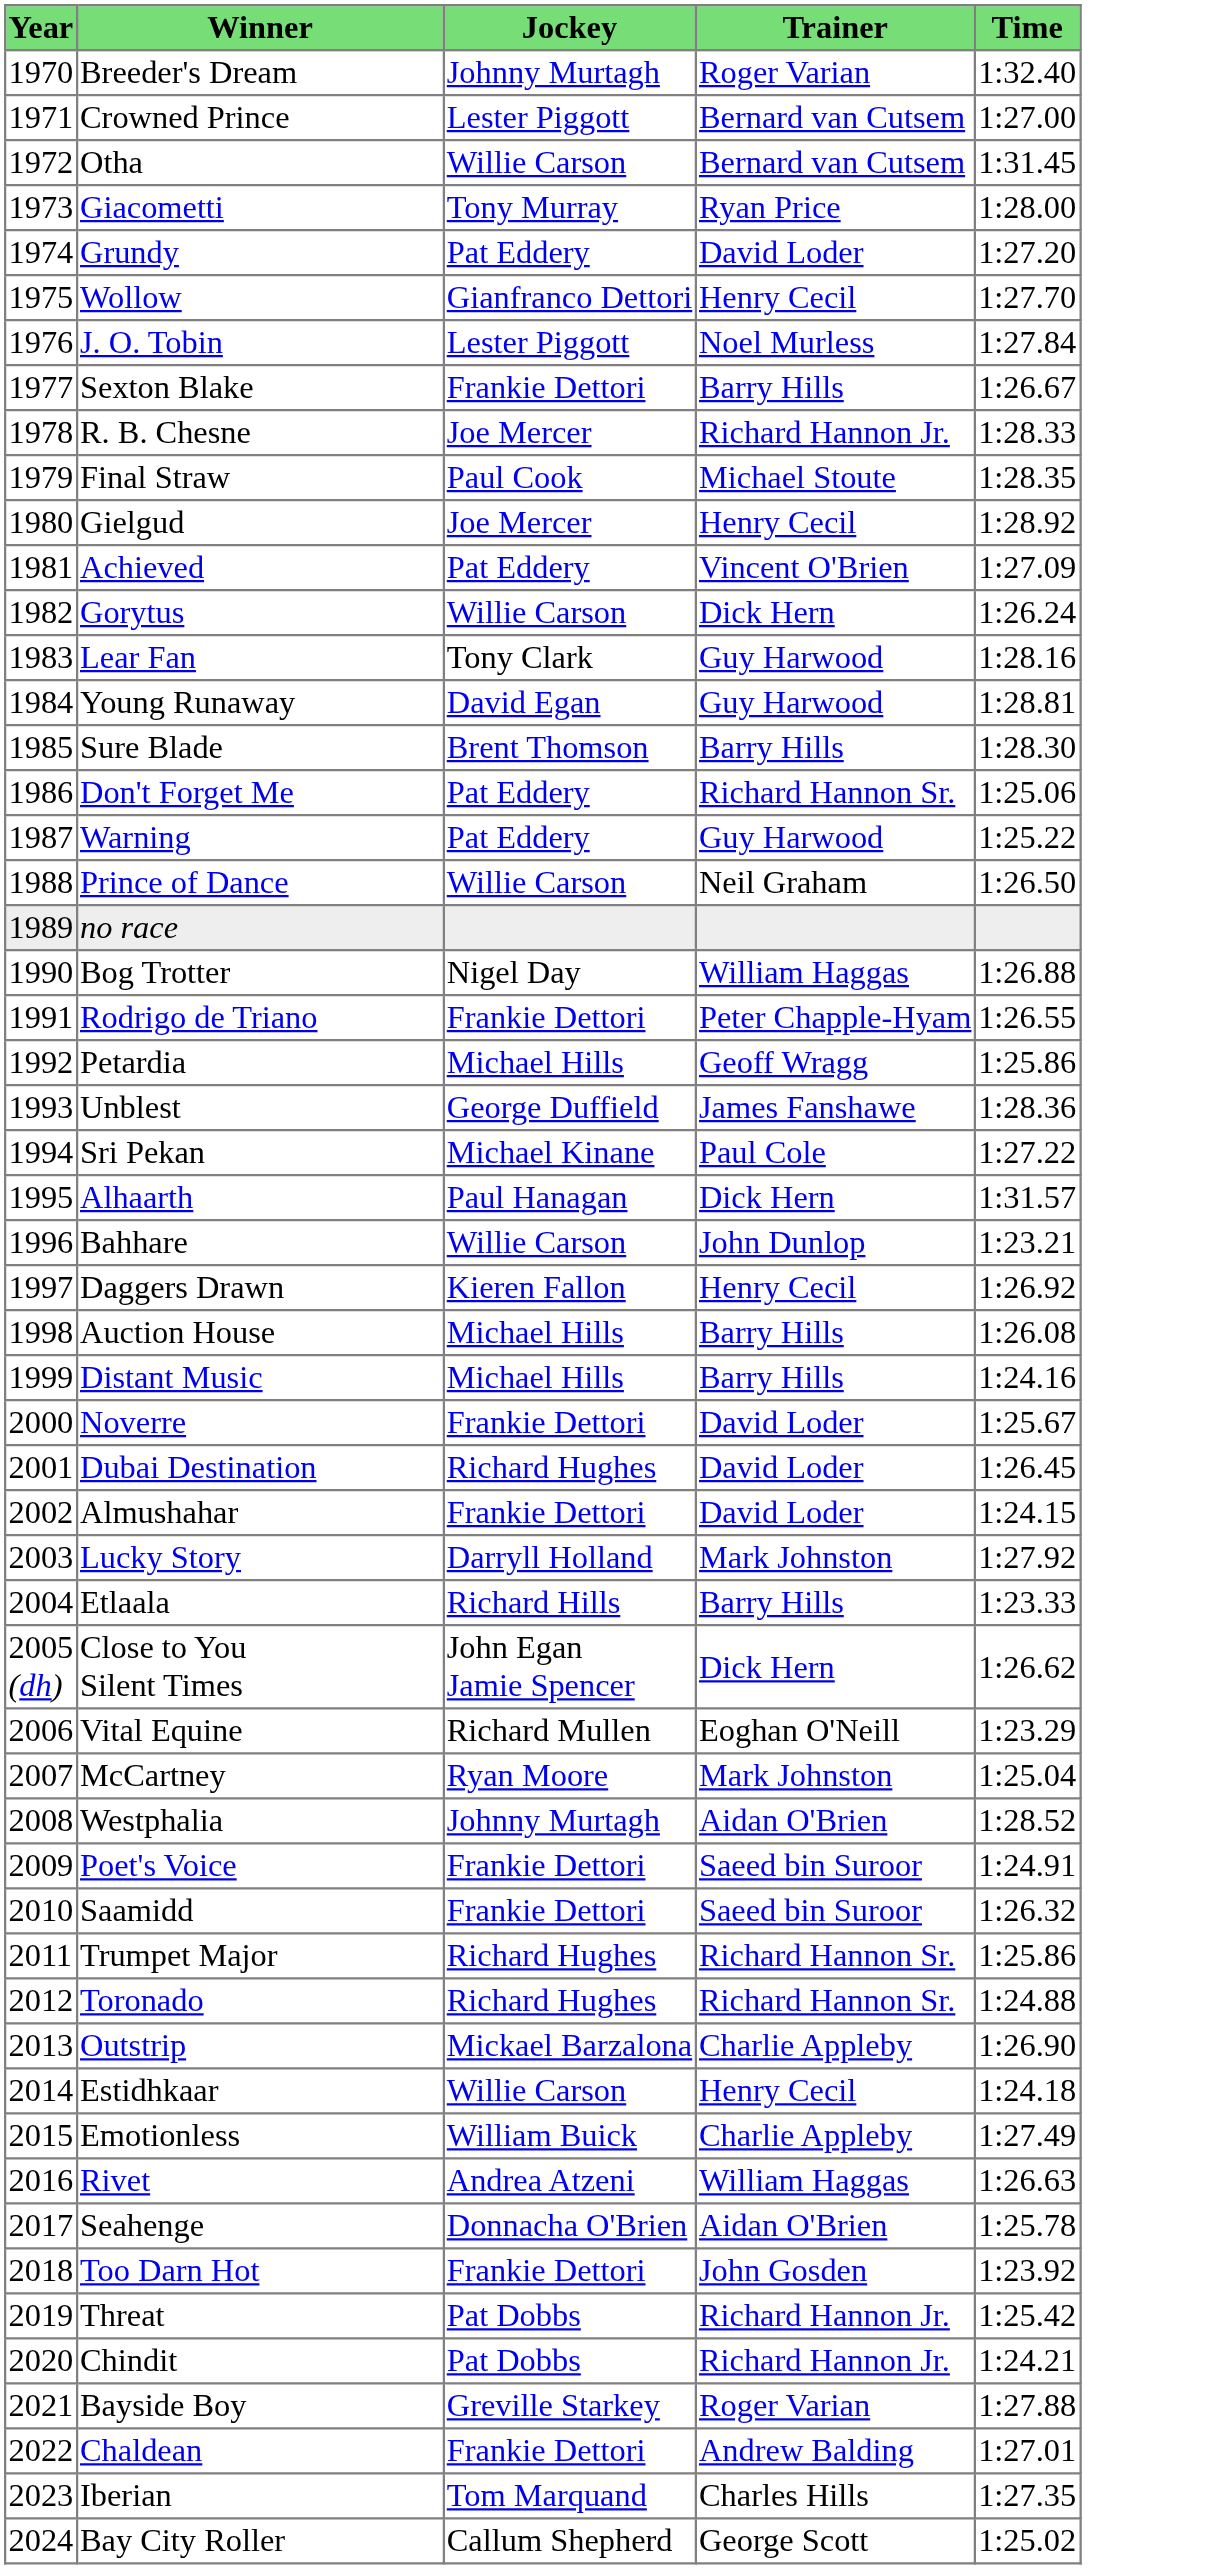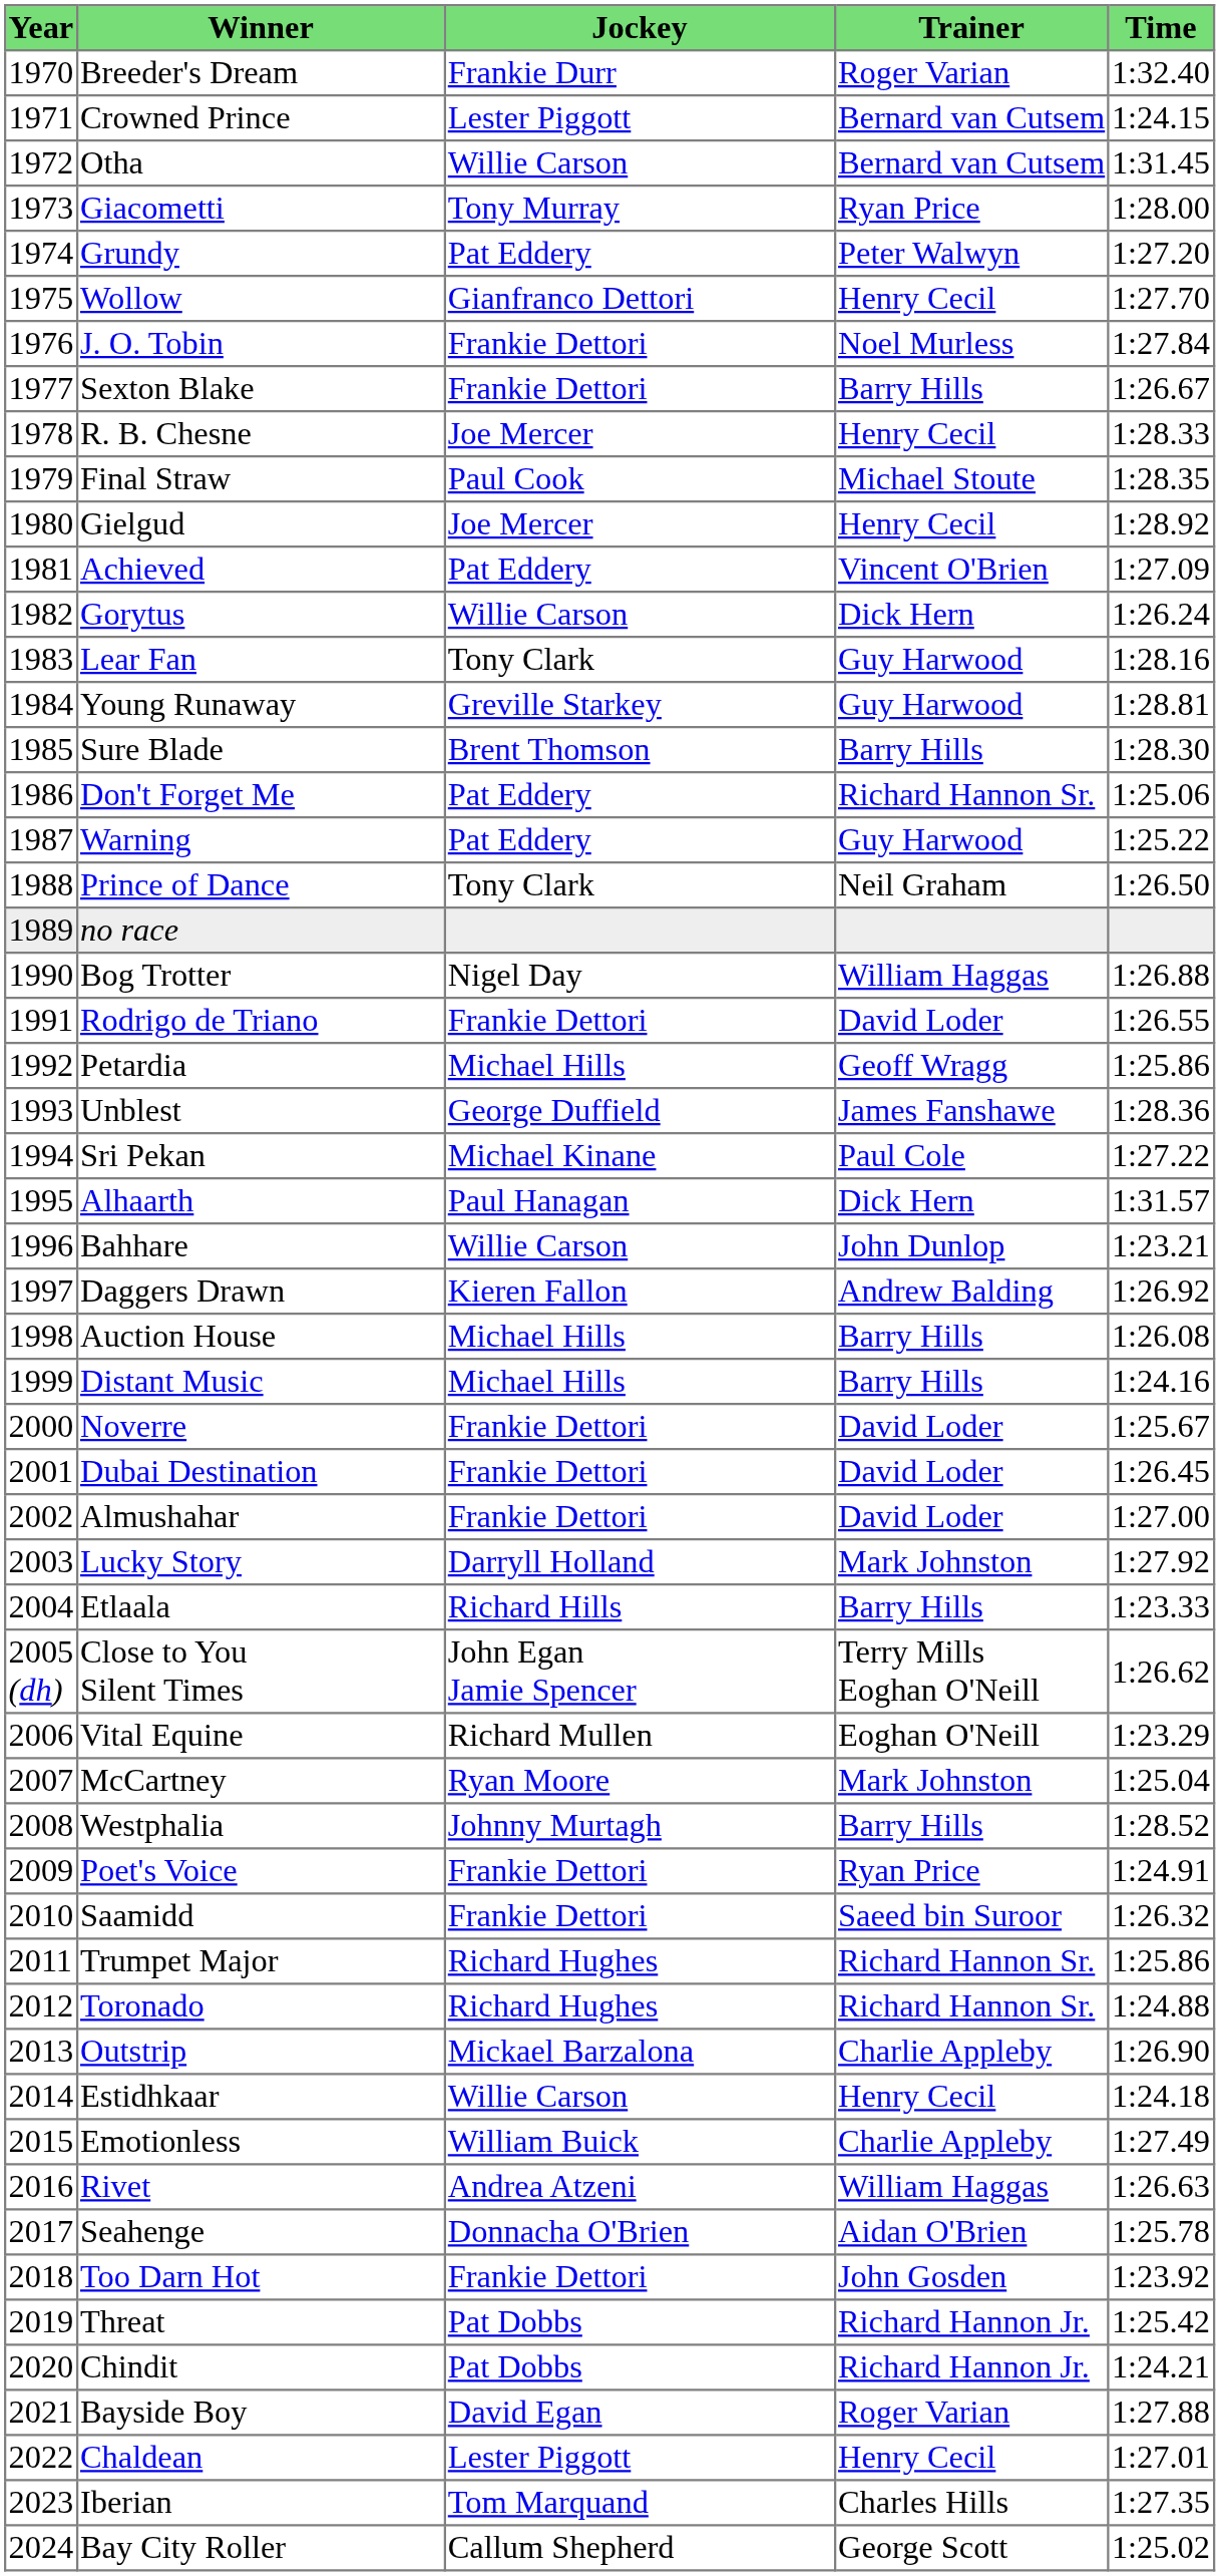Breeder's Dream | Jockey: Johnny Murtagh -> Frankie Durr
Crowned Prince | Time: 1:27.00 -> 1:24.15
Grundy | Trainer: David Loder -> Peter Walwyn
J. O. Tobin | Jockey: Lester Piggott -> Frankie Dettori
R. B. Chesne | Trainer: Richard Hannon Jr. -> Henry Cecil
Young Runaway | Jockey: David Egan -> Greville Starkey
Prince of Dance | Jockey: Willie Carson -> Tony Clark
Rodrigo de Triano | Trainer: Peter Chapple-Hyam -> David Loder
Daggers Drawn | Trainer: Henry Cecil -> Andrew Balding
Dubai Destination | Jockey: Richard Hughes -> Frankie Dettori
Almushahar | Time: 1:24.15 -> 1:27.00
Close to You Silent Times | Trainer: Dick Hern -> Terry Mills Eoghan O'Neill
Westphalia | Trainer: Aidan O'Brien -> Barry Hills
Poet's Voice | Trainer: Saeed bin Suroor -> Ryan Price
Bayside Boy | Jockey: Greville Starkey -> David Egan
Chaldean | Jockey: Frankie Dettori -> Lester Piggott
Chaldean | Trainer: Andrew Balding -> Henry Cecil
